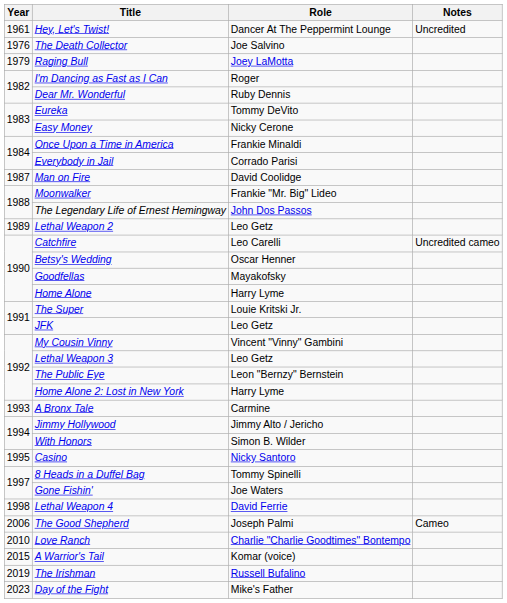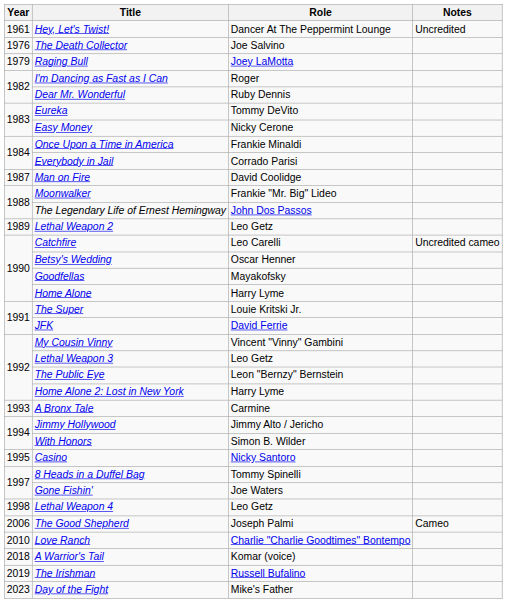JFK | Role: Leo Getz -> David Ferrie
Lethal Weapon 4 | Role: David Ferrie -> Leo Getz
A Warrior's Tail | Year: 2015 -> 2018
